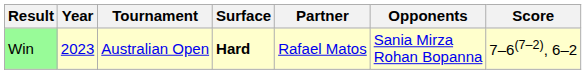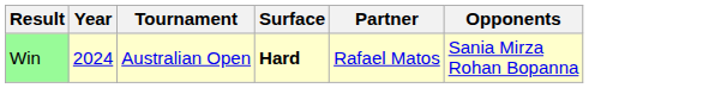- column: Score | 7–6(7–2), 6–2
Win | Year: 2023 -> 2024
